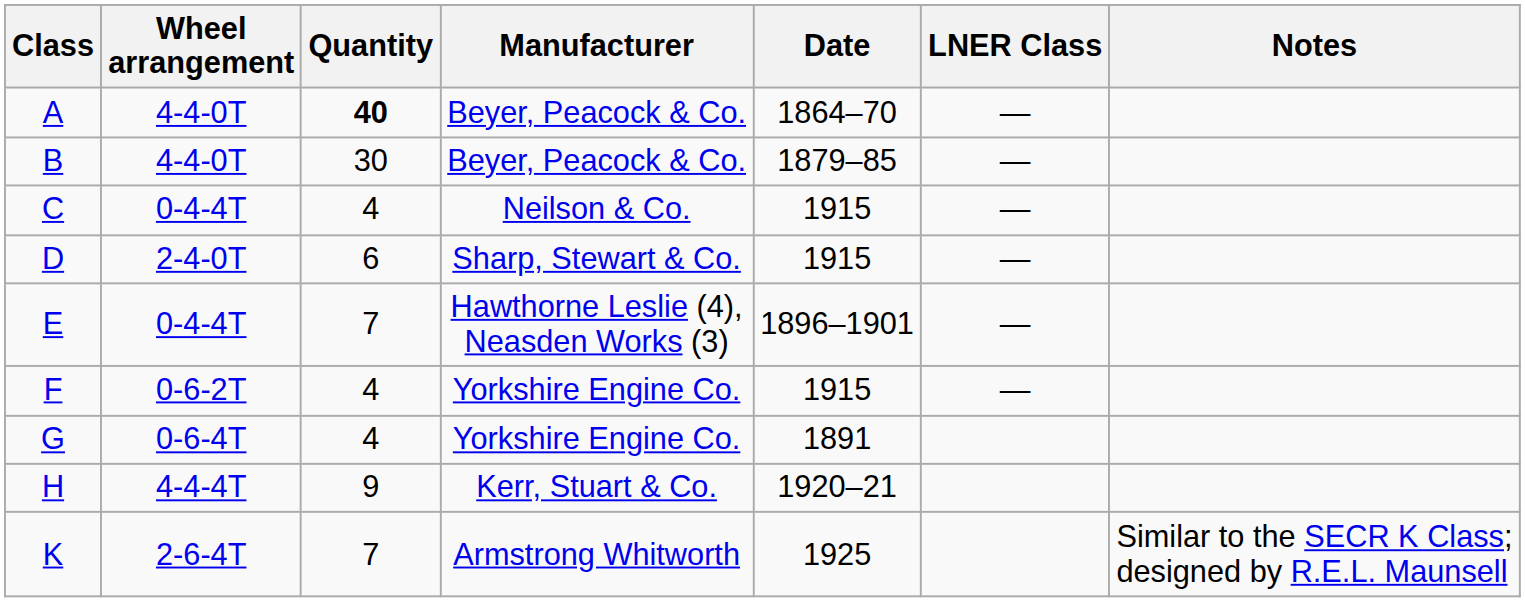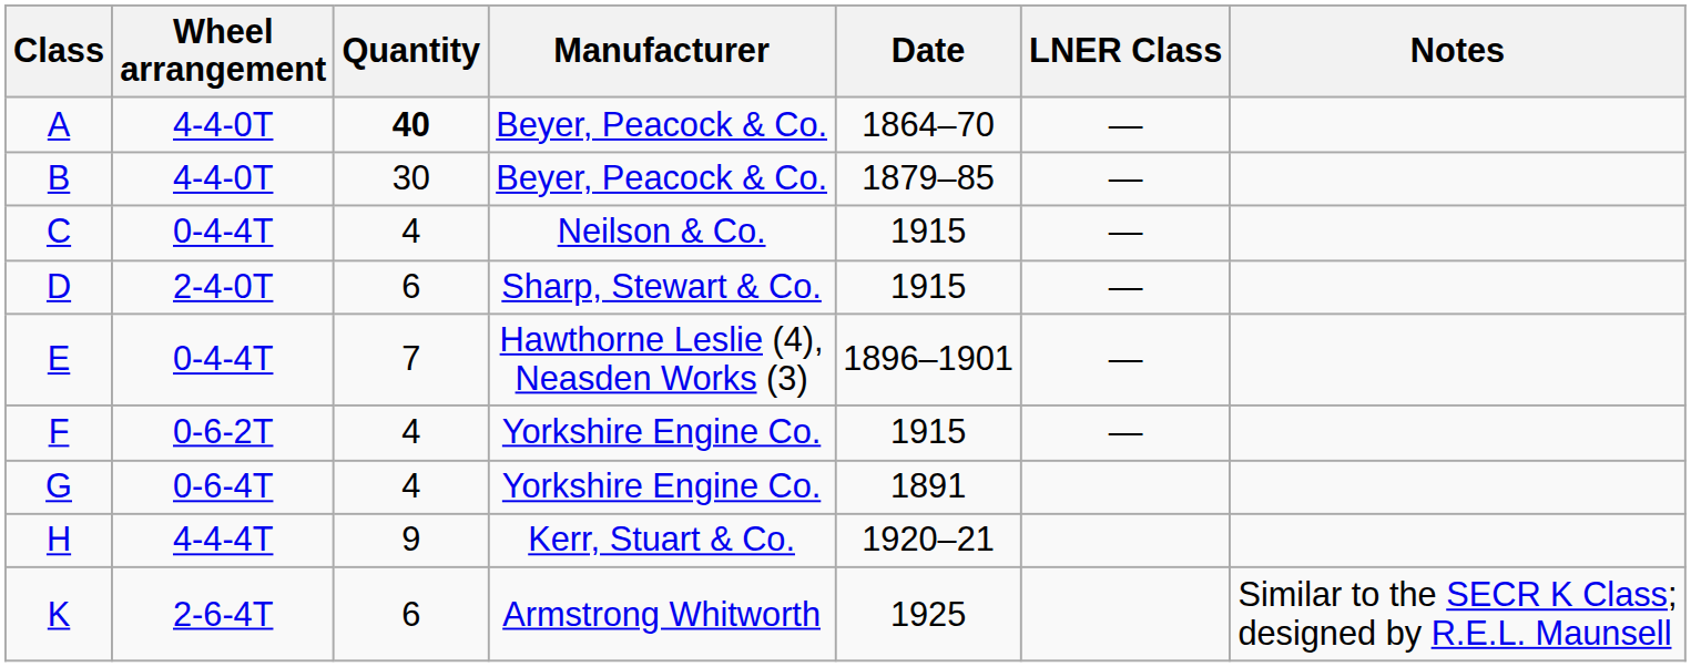K | Quantity: 7 -> 6
